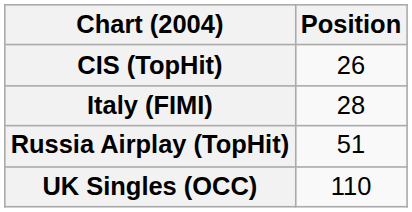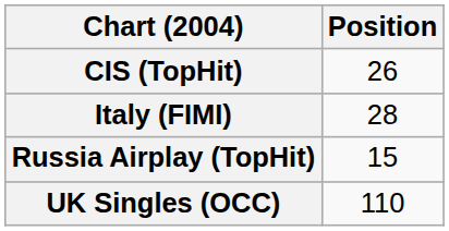Russia Airplay (TopHit) | Position: 51 -> 15
